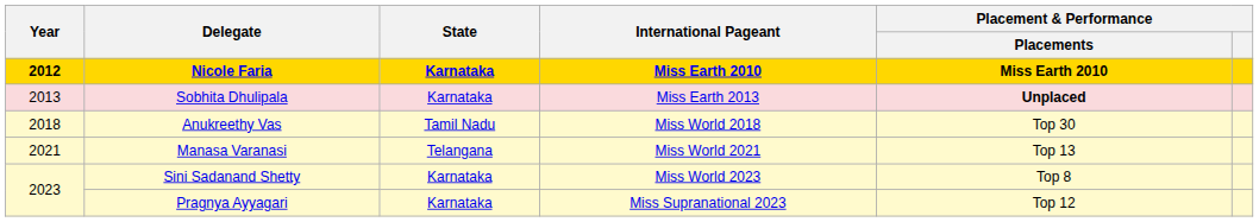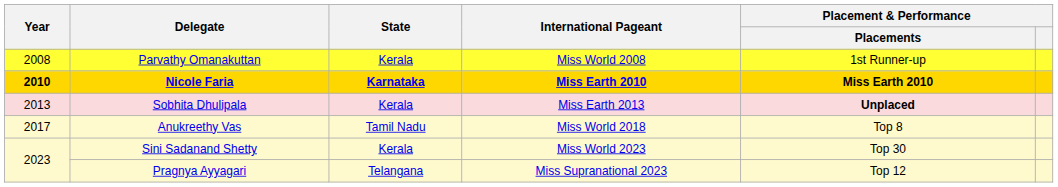+ row: 2008 | Parvathy Omanakuttan | Kerala | Miss World 2008 | 1st Runner-up
Nicole Faria | Year: 2012 -> 2010
Sobhita Dhulipala | State: Karnataka -> Kerala
Anukreethy Vas | Year: 2018 -> 2017
Anukreethy Vas | Placement & Performance / Placements: Top 30 -> Top 8
- row: 2021 | Manasa Varanasi | Telangana | Miss World 2021 | Top 13
Sini Sadanand Shetty | State: Karnataka -> Kerala
Sini Sadanand Shetty | Placement & Performance / Placements: Top 8 -> Top 30
Pragnya Ayyagari | State: Karnataka -> Telangana
